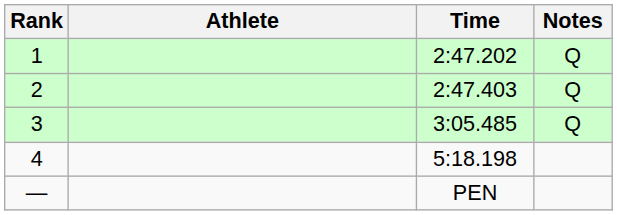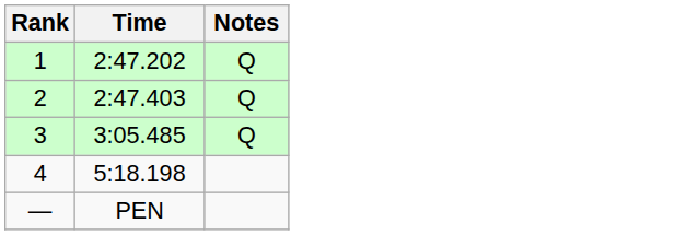- column: Athlete
